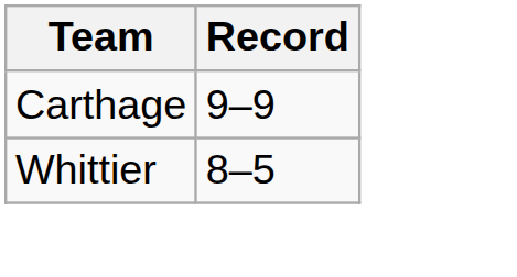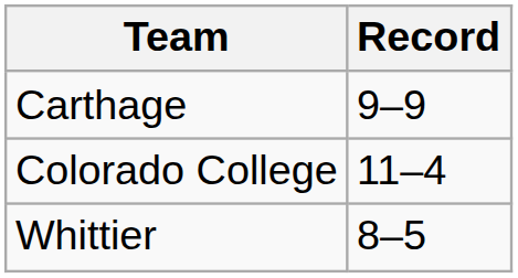+ row: Colorado College | 11–4
